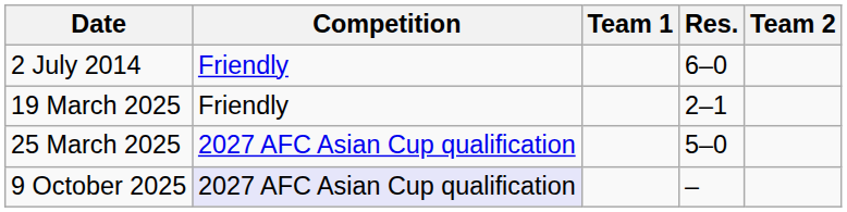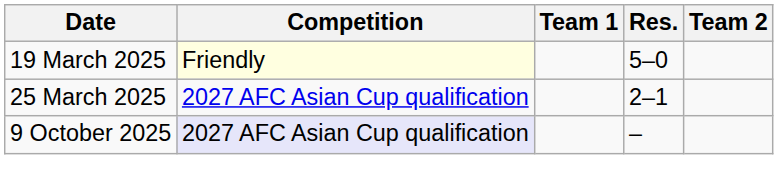- row: 2 July 2014 | Friendly | 6–0
19 March 2025 | Competition: no background -> lightyellow background
19 March 2025 | Res.: 2–1 -> 5–0
25 March 2025 | Res.: 5–0 -> 2–1
